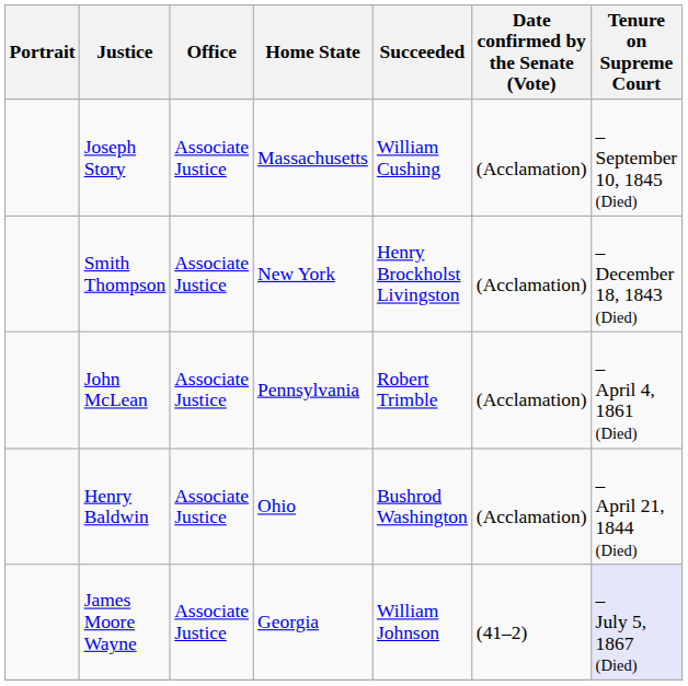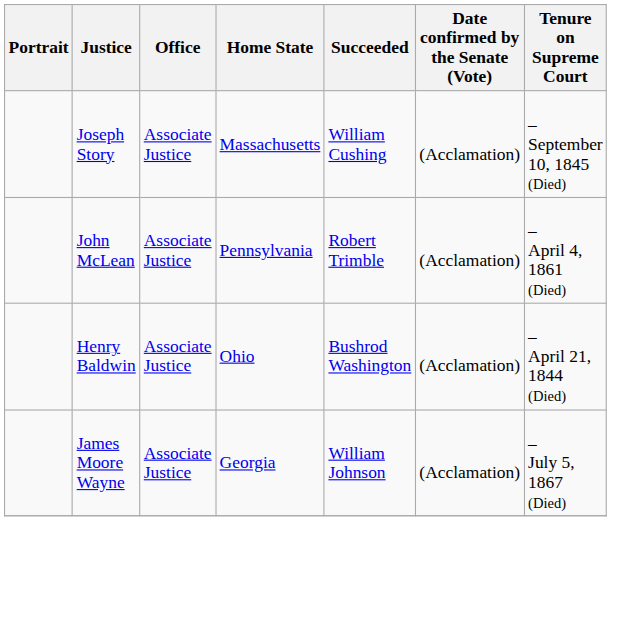- row: Smith Thompson | Associate Justice | New York | Henry Brockholst Livingston | (Acclamation) | – December 18, 1843 (Died)
James Moore Wayne | Date confirmed by the Senate (Vote): (41–2) -> (Acclamation)
James Moore Wayne | Tenure on Supreme Court: lavender background -> no background
